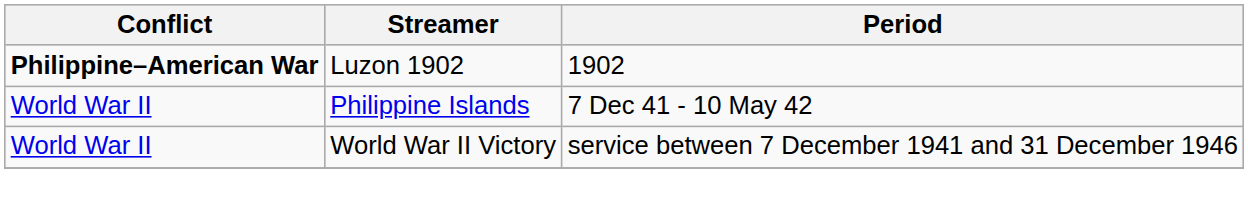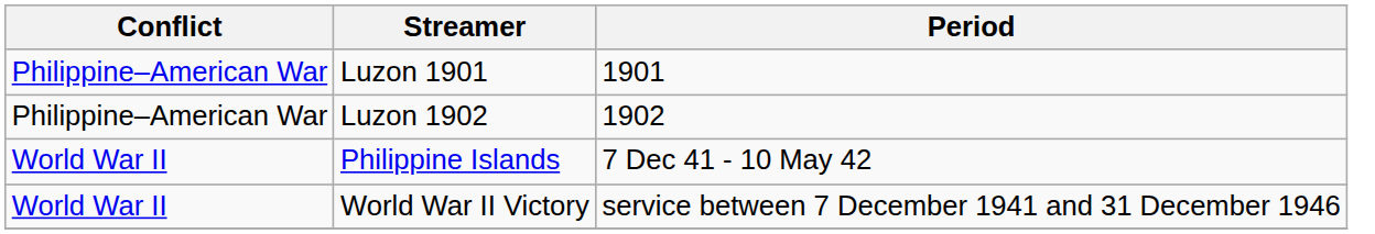+ row: Philippine–American War | Luzon 1901 | 1901
Luzon 1902 | Conflict: bold -> normal
